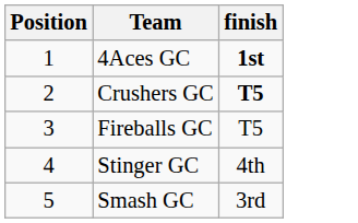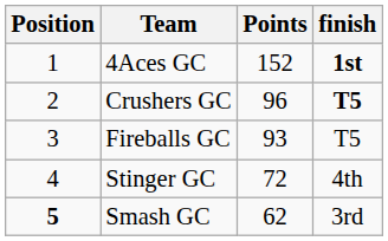+ column: Points | 152 | 96 | 93 | 72 | 62
Smash GC | Position: normal -> bold
